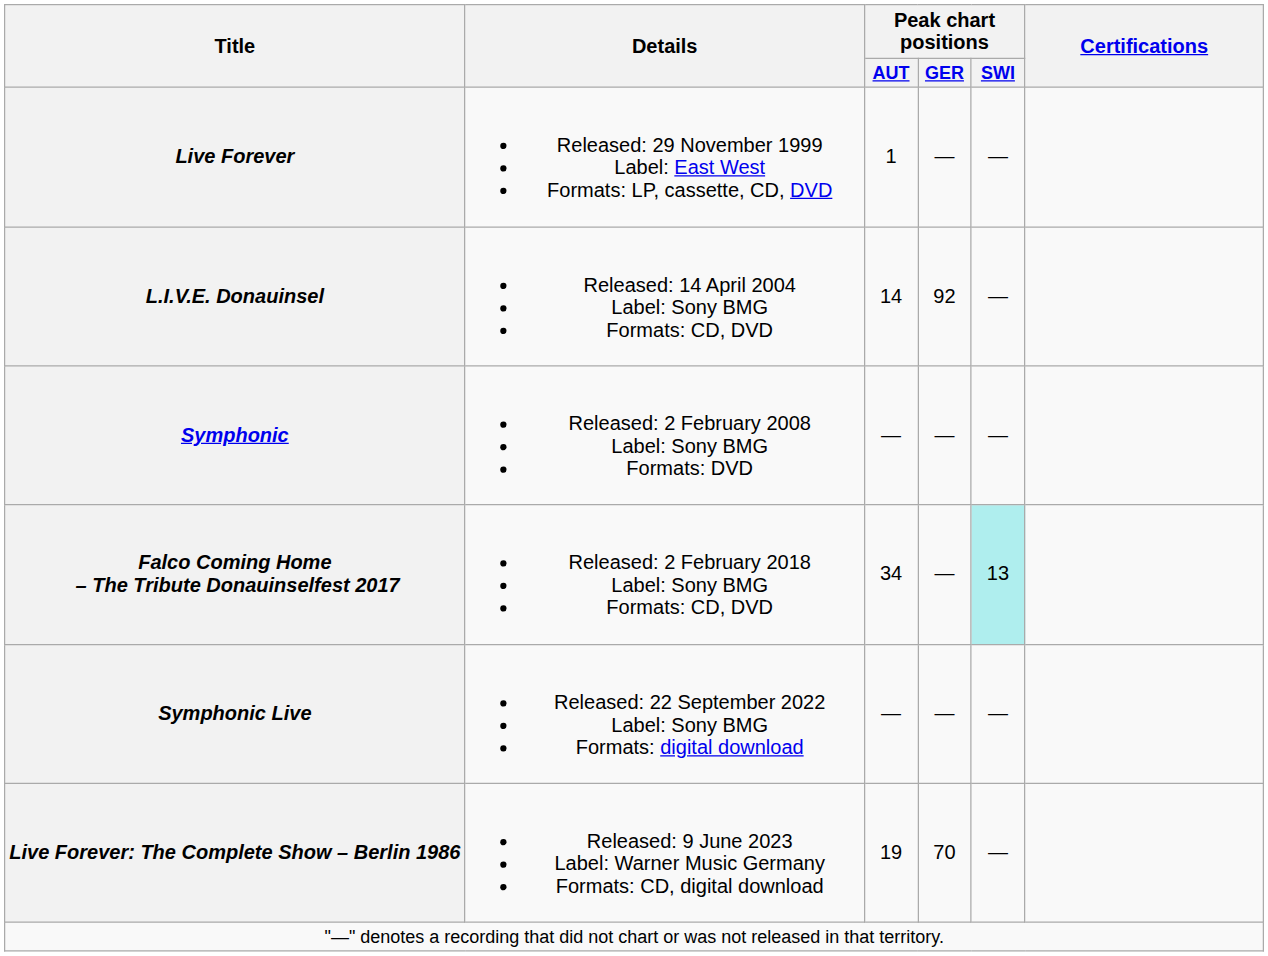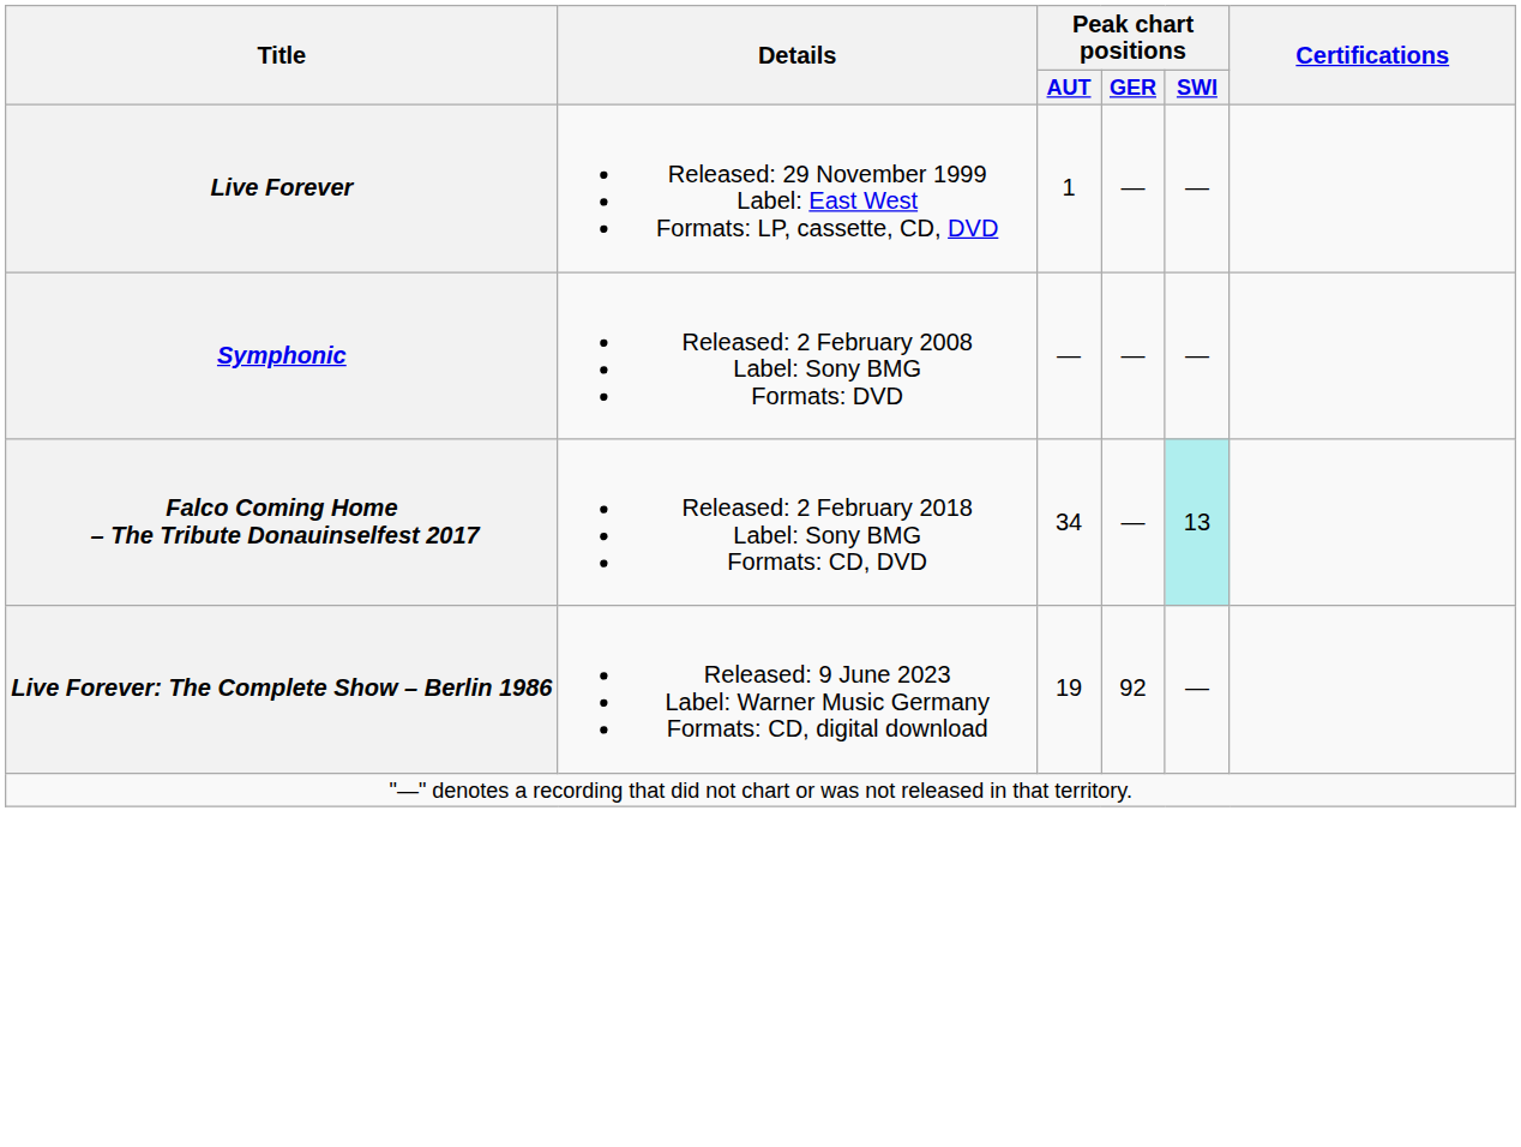- row: L.I.V.E. Donauinsel | Released: 14 April 2004 Label: Sony BMG Formats: CD, DVD | 14 | 92 | —
- row: Symphonic Live | Released: 22 September 2022 Label: Sony BMG Formats: digital download | — | — | —
Live Forever: The Complete Show – Berlin 1986 | Peak chart positions / GER: 70 -> 92
